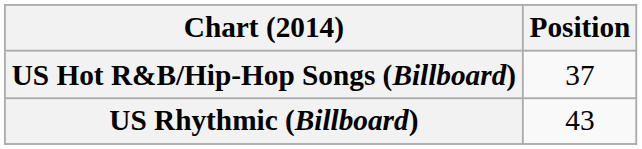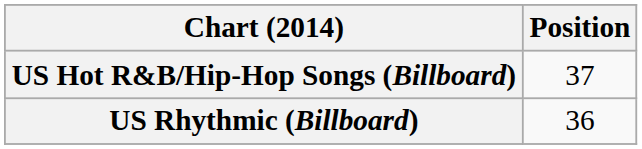US Rhythmic (Billboard) | Position: 43 -> 36
